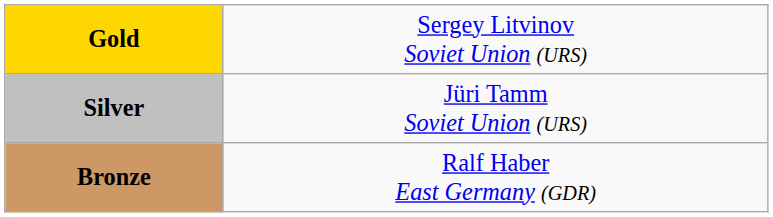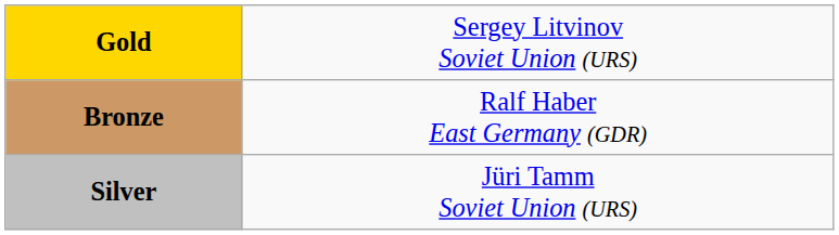rows swapped: Silver <-> Bronze
